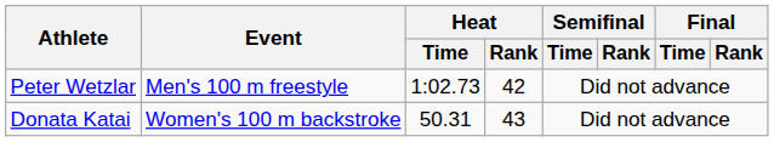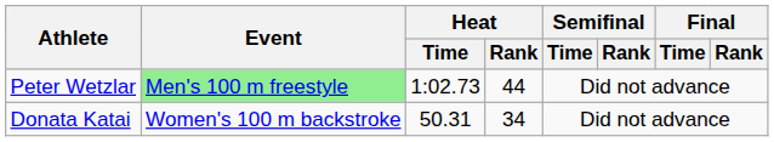Peter Wetzlar | Event: no background -> lightgreen background
Peter Wetzlar | Heat / Rank: 42 -> 44
Donata Katai | Heat / Rank: 43 -> 34
